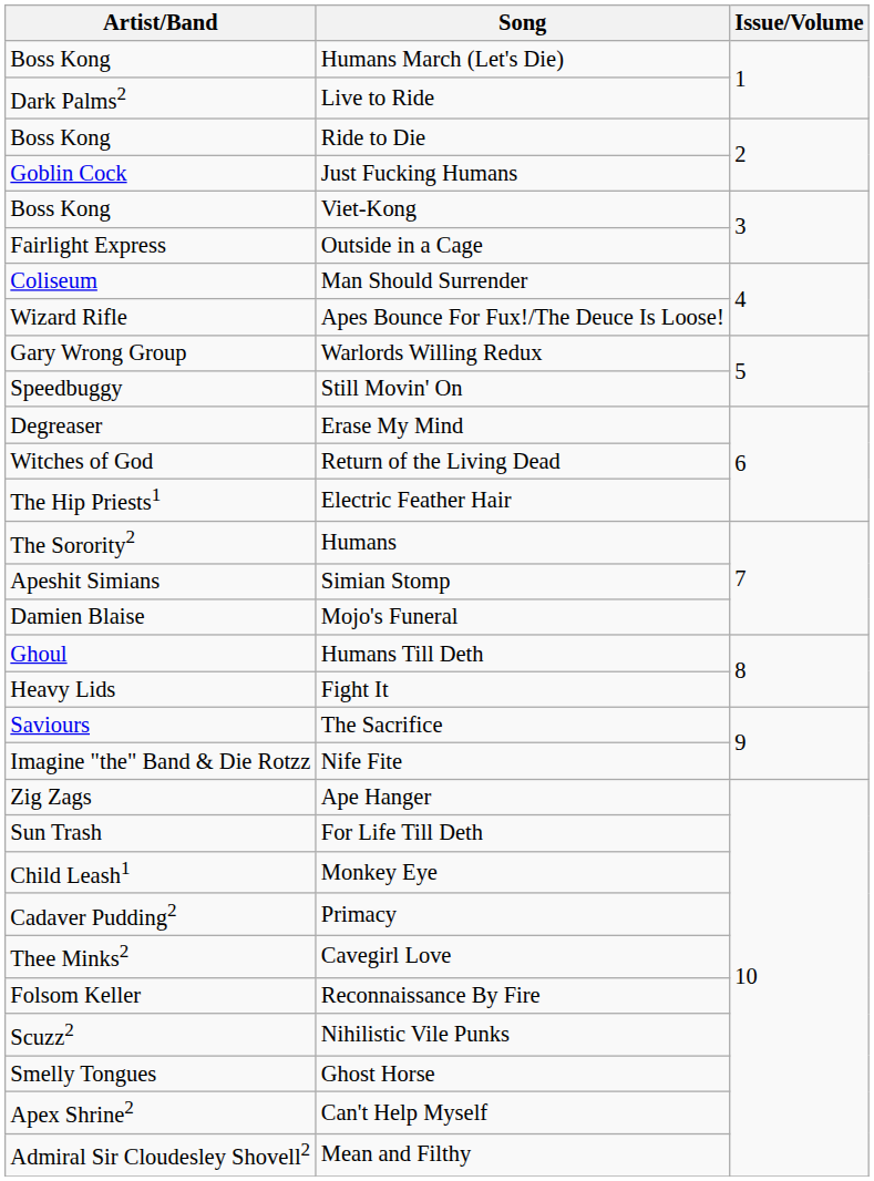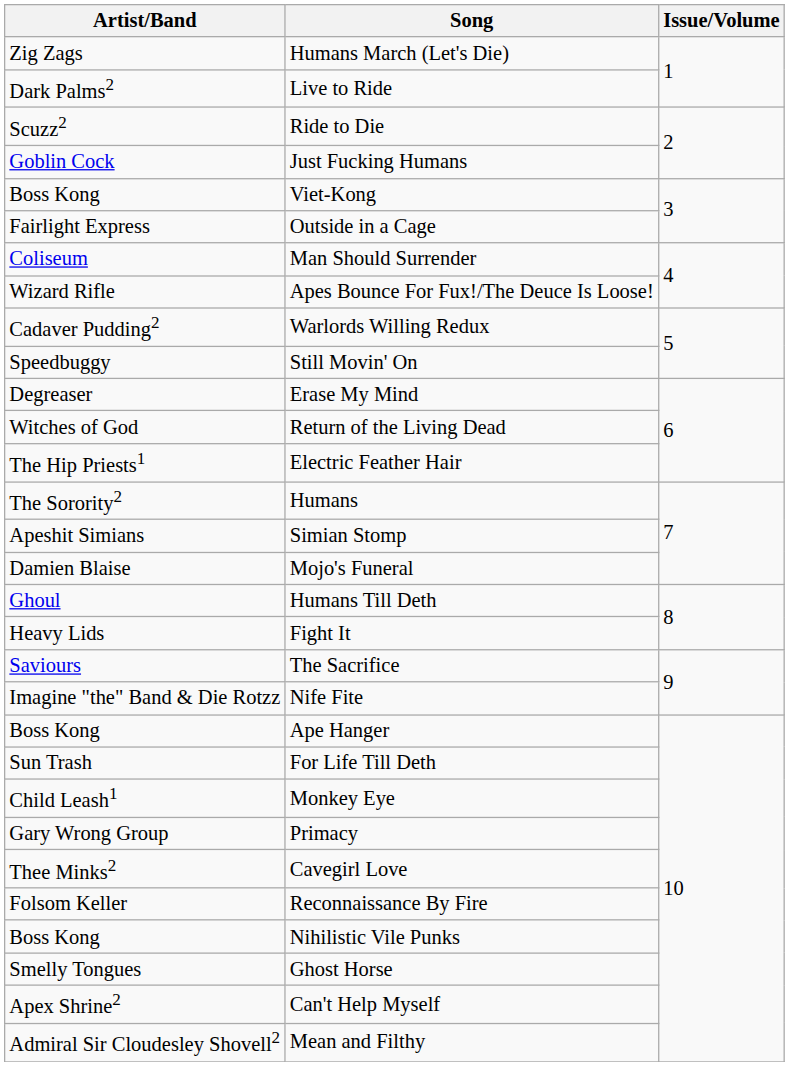Humans March (Let's Die) | Artist/Band: Boss Kong -> Zig Zags
Ride to Die | Artist/Band: Boss Kong -> Scuzz2
Warlords Willing Redux | Artist/Band: Gary Wrong Group -> Cadaver Pudding2
Ape Hanger | Artist/Band: Zig Zags -> Boss Kong
Primacy | Artist/Band: Cadaver Pudding2 -> Gary Wrong Group
Nihilistic Vile Punks | Artist/Band: Scuzz2 -> Boss Kong
